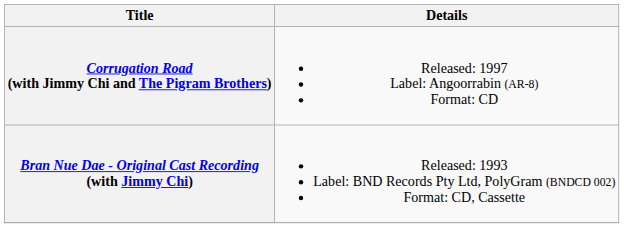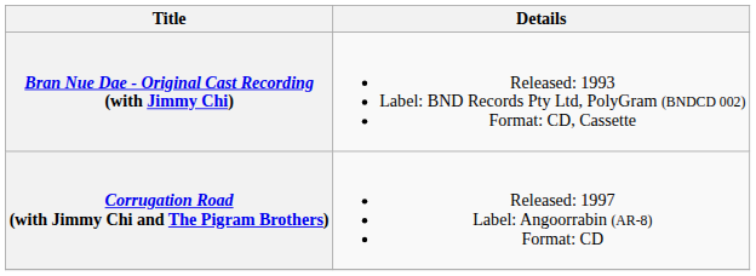rows swapped: Bran Nue Dae - Original Cast Recording (with Jimmy Chi) <-> Corrugation Road (with Jimmy Chi and The Pigram Brothers)
